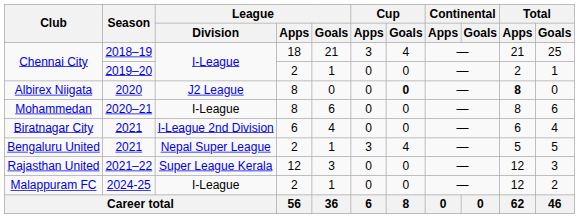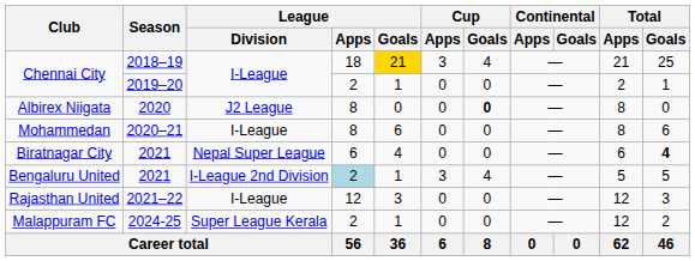Chennai City / 2018–19 | League / Goals: no background -> gold background
Albirex Niigata | Total / Apps: bold -> normal
Biratnagar City | League / Division: I-League 2nd Division -> Nepal Super League
Biratnagar City | Total / Goals: normal -> bold
Bengaluru United | League / Division: Nepal Super League -> I-League 2nd Division
Bengaluru United | League / Apps: no background -> lightblue background
Rajasthan United | League / Division: Super League Kerala -> I-League
Malappuram FC | League / Division: I-League -> Super League Kerala
